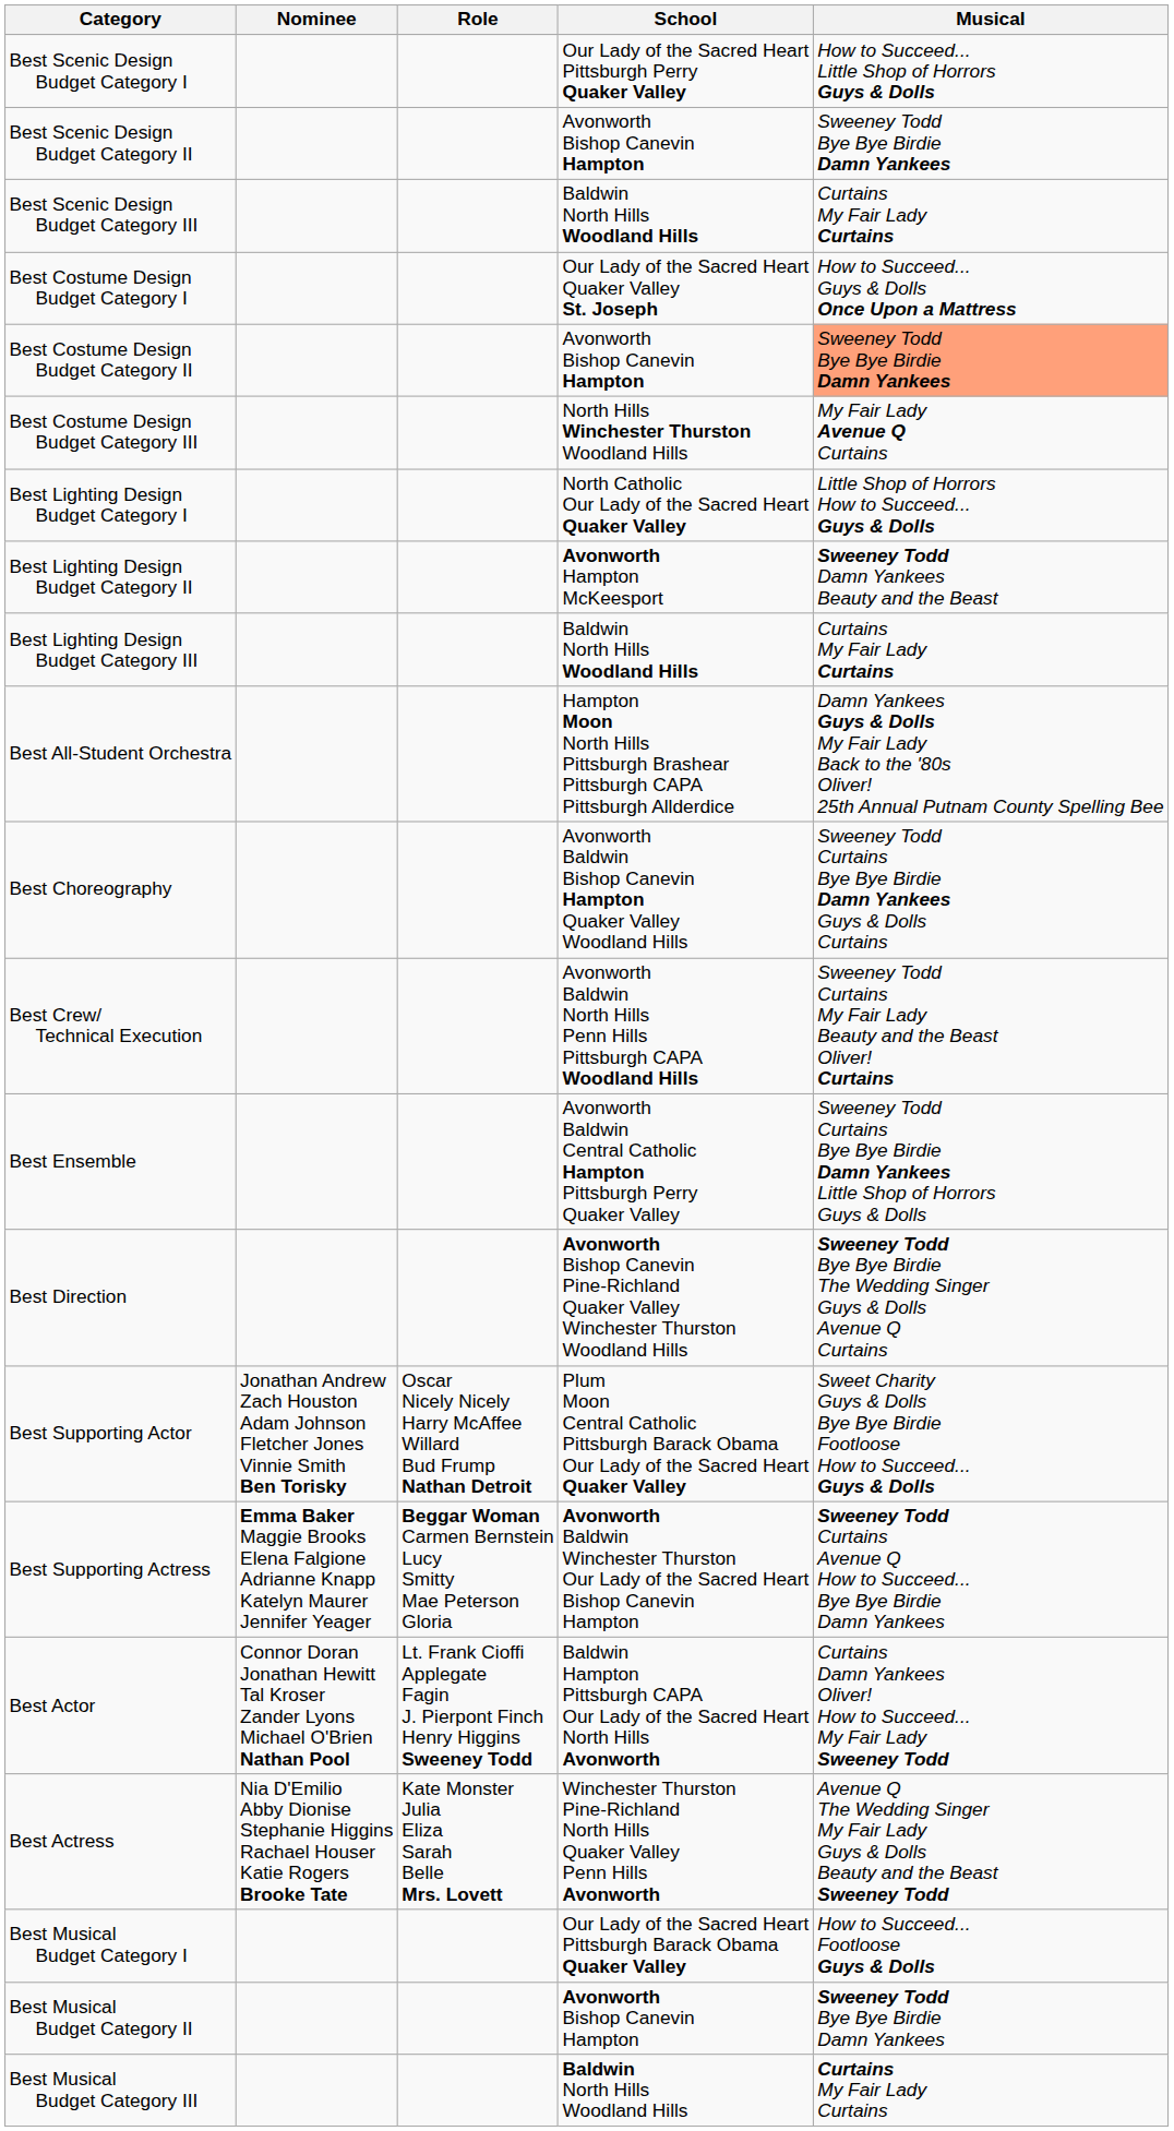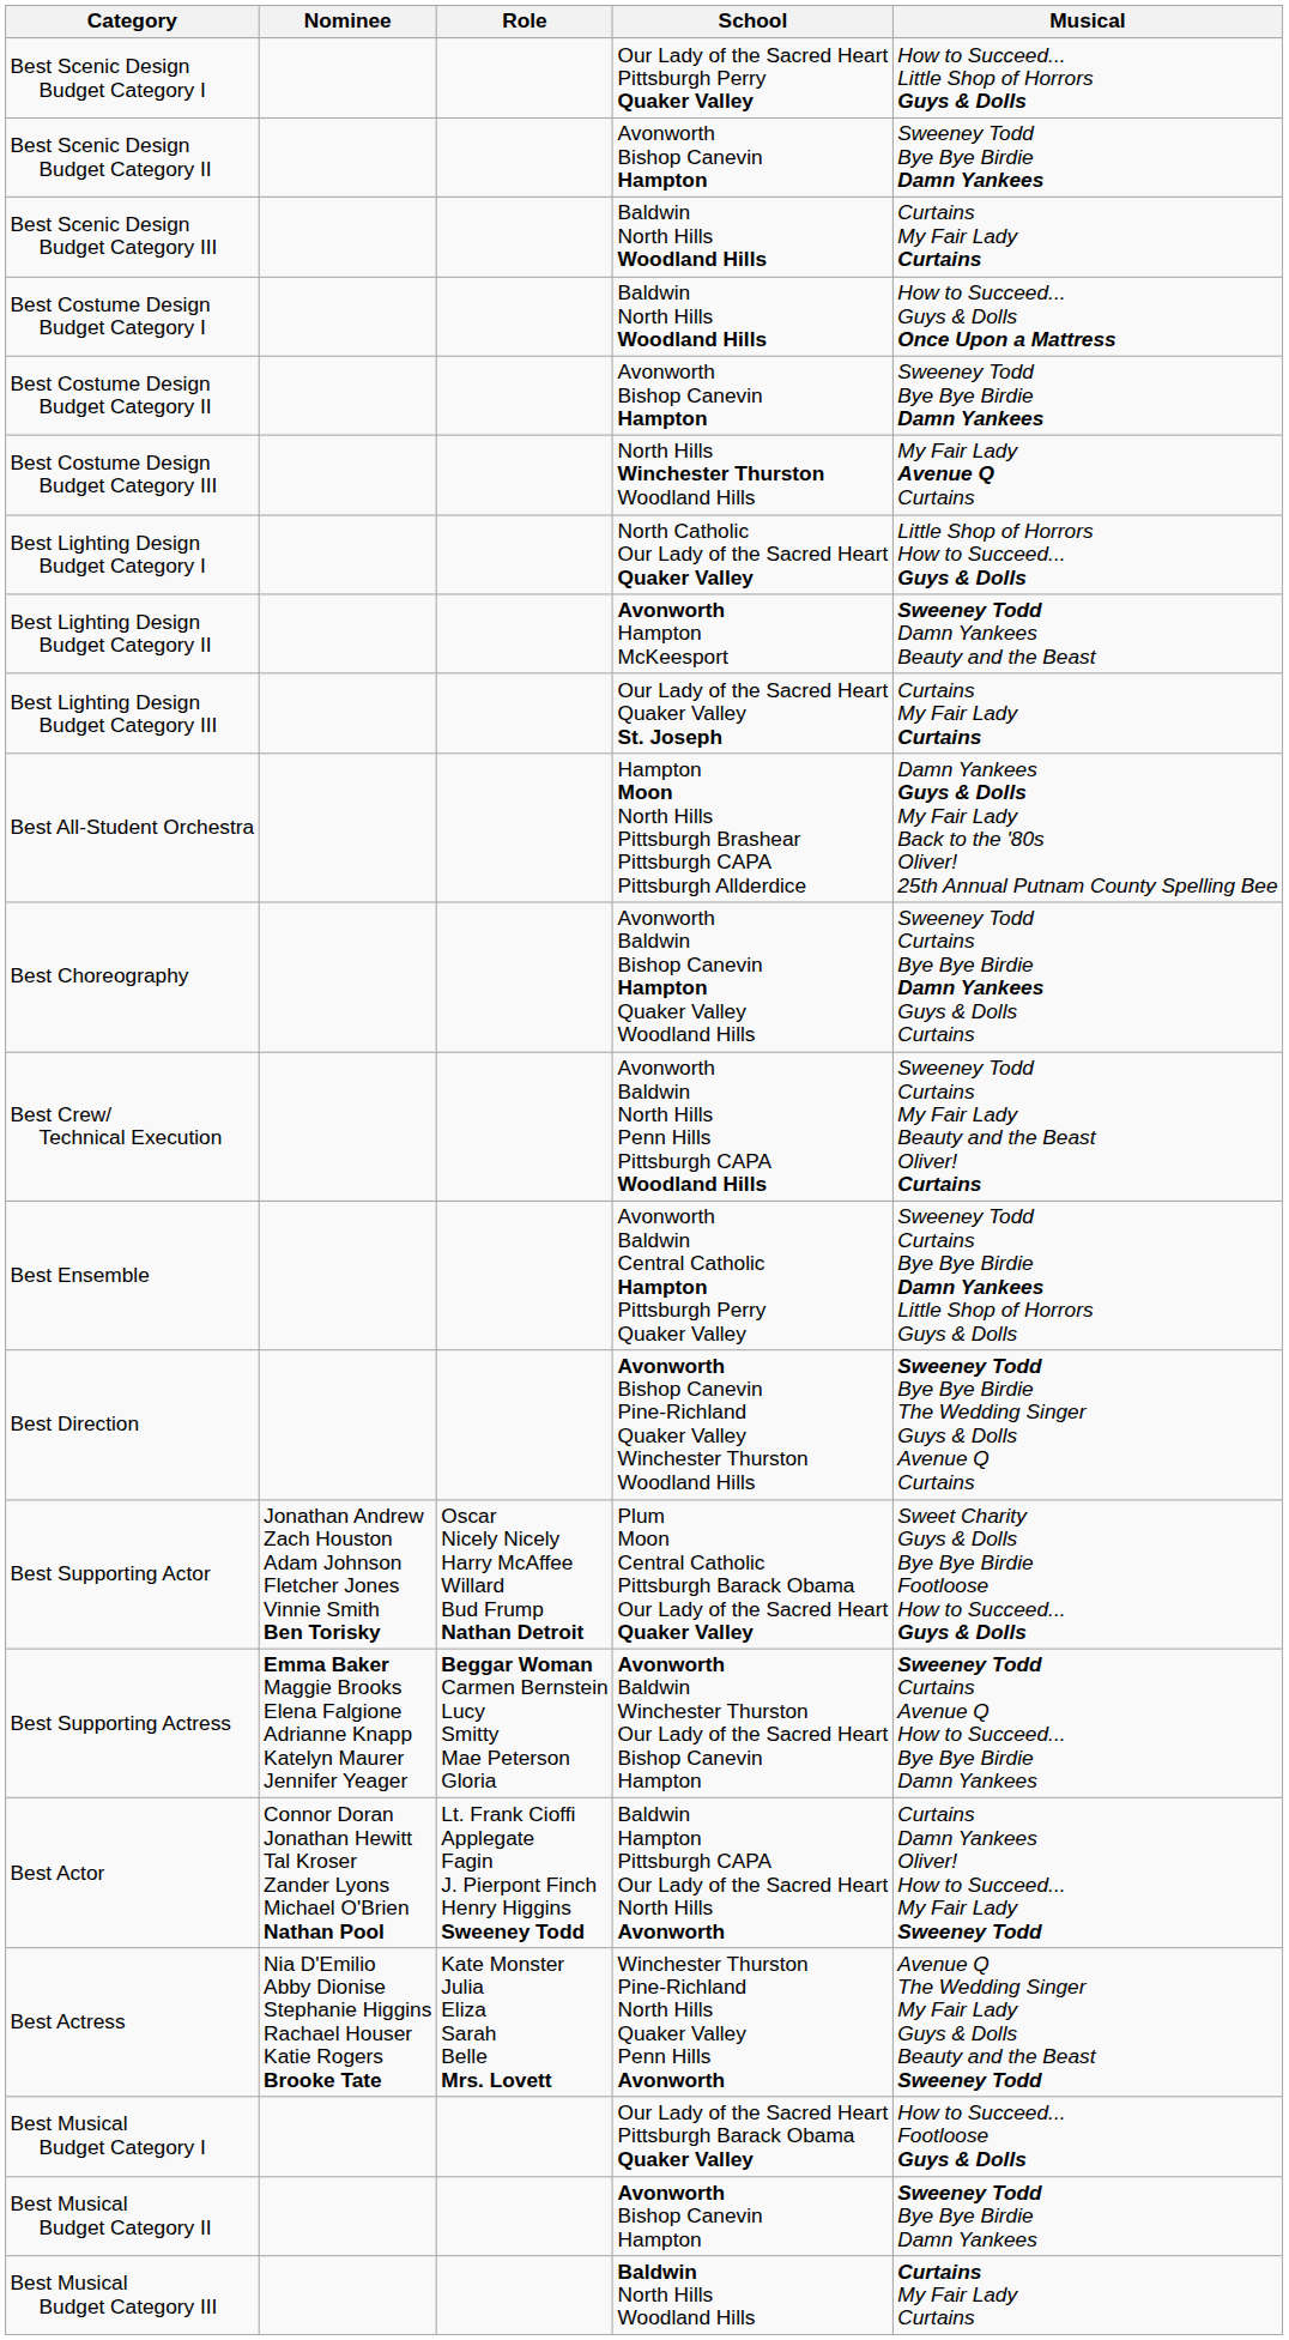Best Costume Design Budget Category I | School: Our Lady of the Sacred Heart Quaker Valley St. Joseph -> Baldwin North Hills Woodland Hills
Best Costume Design Budget Category II | Musical: lightsalmon background -> no background
Best Lighting Design Budget Category III | School: Baldwin North Hills Woodland Hills -> Our Lady of the Sacred Heart Quaker Valley St. Joseph
